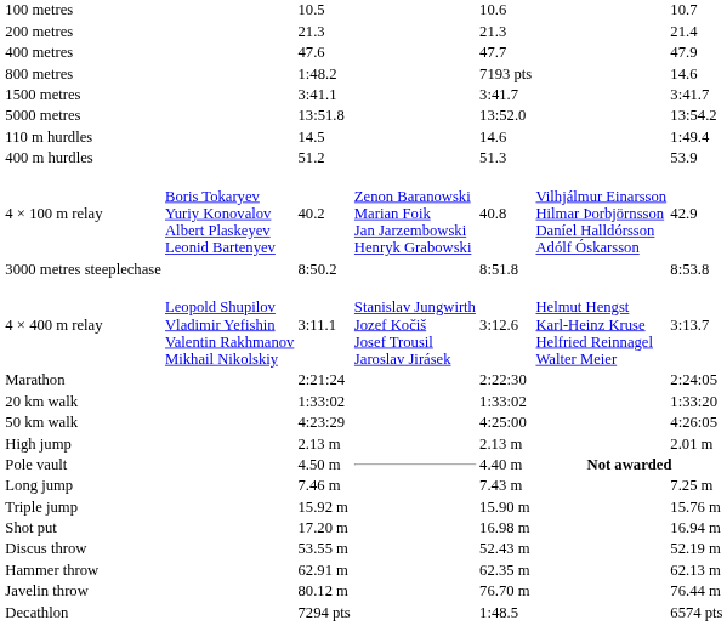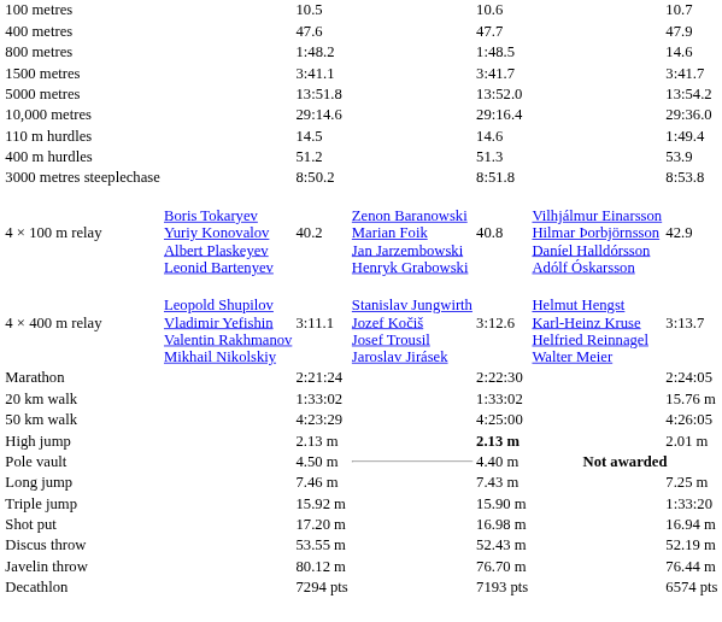- row: 200 metres | 21.3 | 21.3 | 21.4
800 metres | column 5: 7193 pts -> 1:48.5
+ row: 10,000 metres | 29:14.6 | 29:16.4 | 29:36.0
rows swapped: 3000 metres steeplechase <-> 4 × 100 m relay
20 km walk | column 7: 1:33:20 -> 15.76 m
High jump | column 5: normal -> bold
Triple jump | column 7: 15.76 m -> 1:33:20
- row: Hammer throw | 62.91 m | 62.35 m | 62.13 m
Decathlon | column 5: 1:48.5 -> 7193 pts
